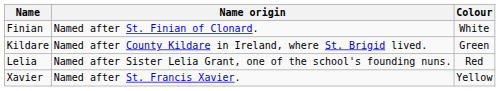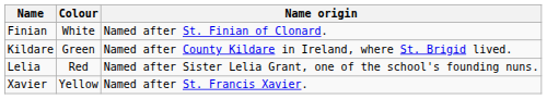columns swapped: Colour <-> Name origin
